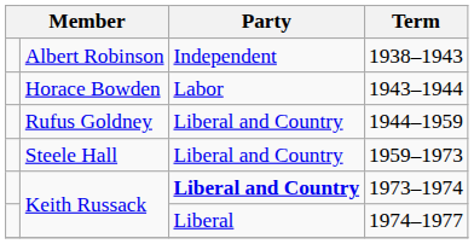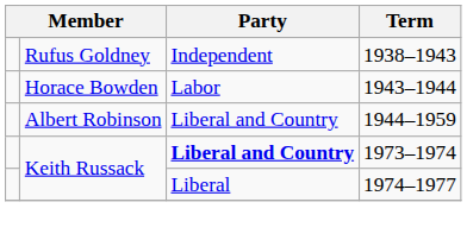1938–1943 | column 2: Albert Robinson -> Rufus Goldney
1944–1959 | column 2: Rufus Goldney -> Albert Robinson
- row: Steele Hall | Liberal and Country | 1959–1973
